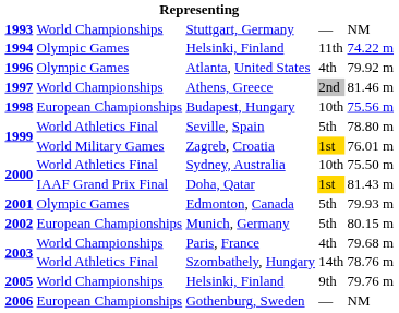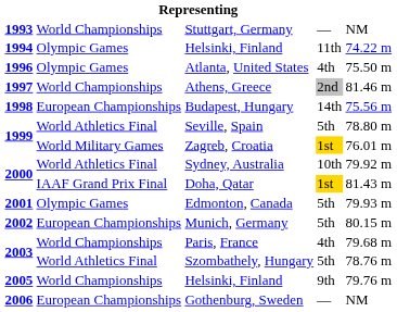Atlanta, United States | column 5: 79.92 m -> 75.50 m
Budapest, Hungary | column 4: 10th -> 14th
Sydney, Australia | column 5: 75.50 m -> 79.92 m
Szombathely, Hungary | column 4: 14th -> 5th
